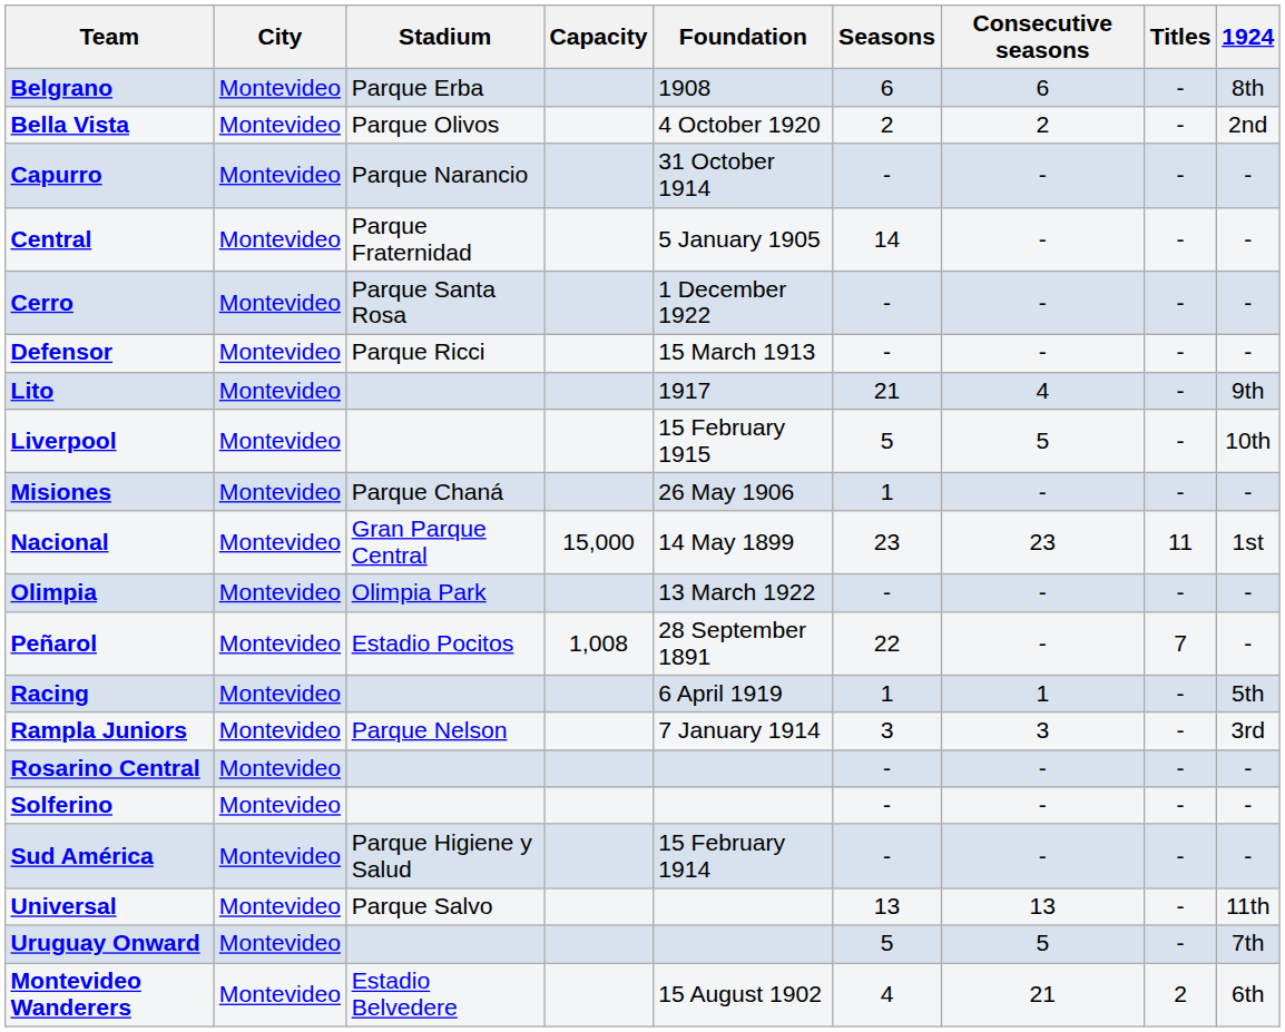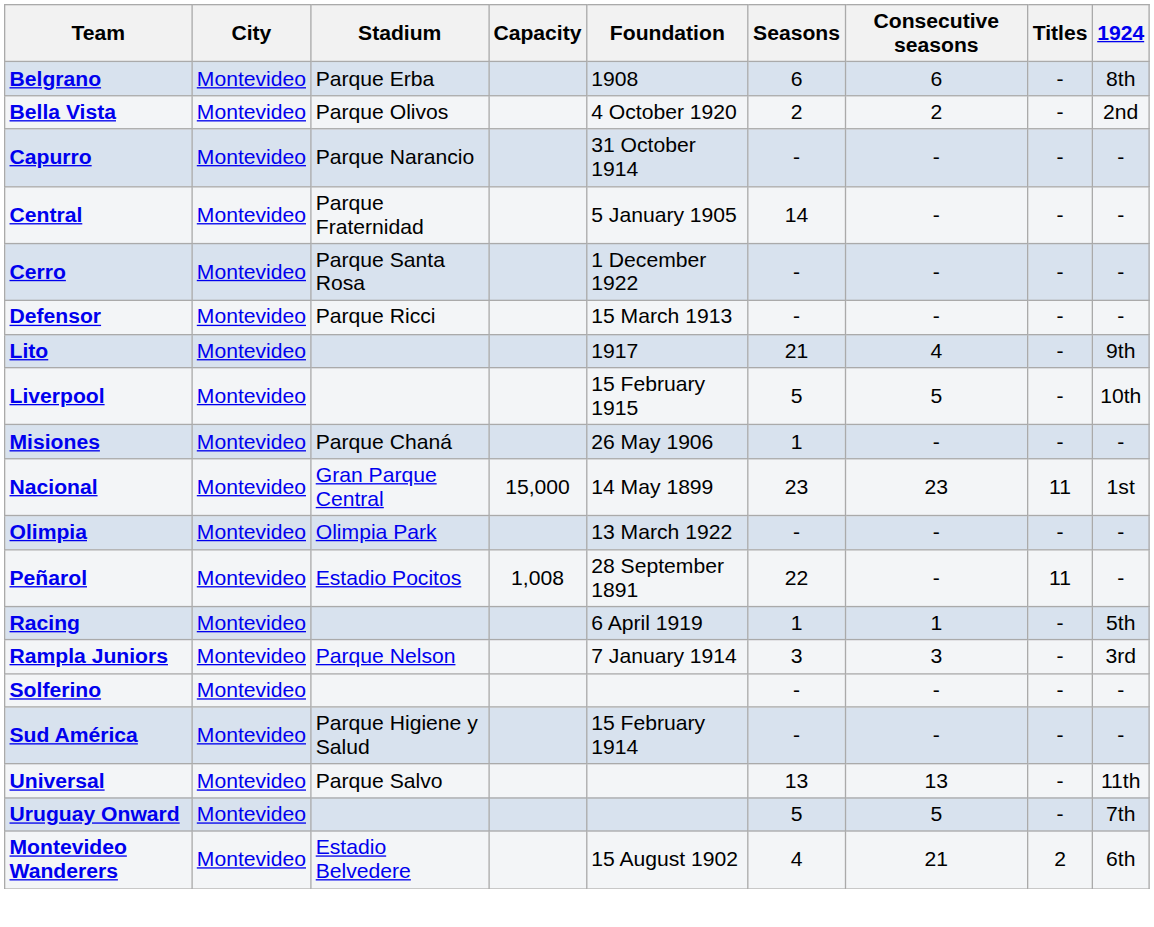Peñarol | Titles: 7 -> 11
- row: Rosarino Central | Montevideo | - | - | - | -
